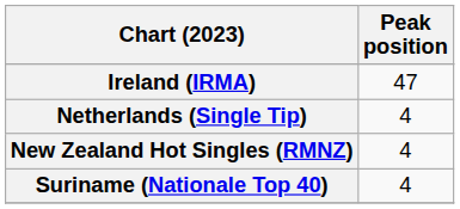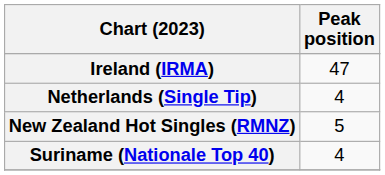New Zealand Hot Singles (RMNZ) | Peak position: 4 -> 5
